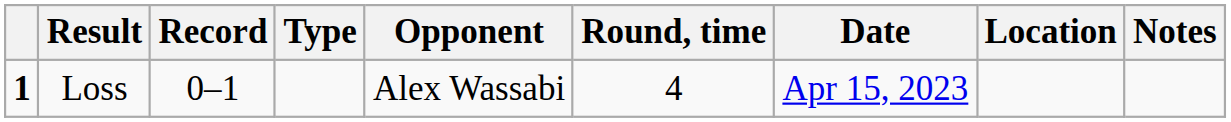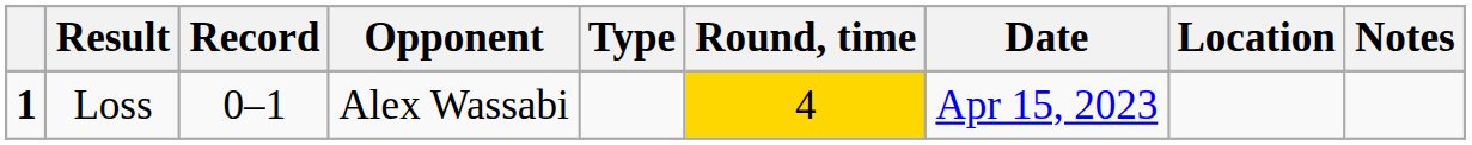columns swapped: Opponent <-> Type
Loss | Round, time: no background -> gold background
